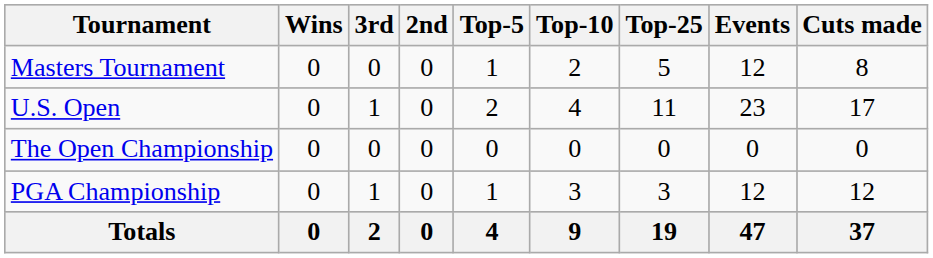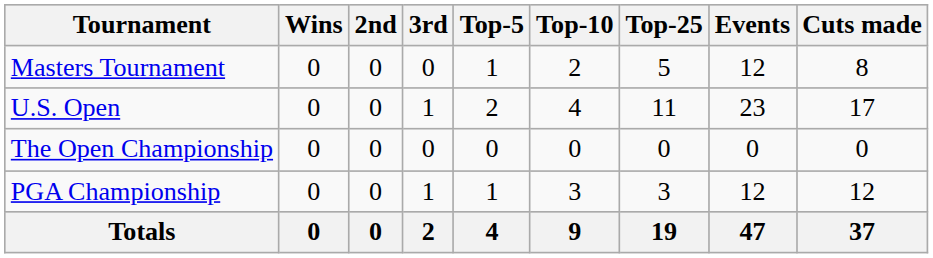columns swapped: 2nd <-> 3rd
